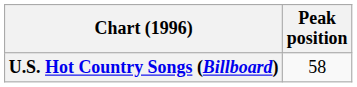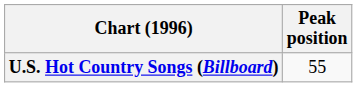U.S. Hot Country Songs (Billboard) | Peak position: 58 -> 55
